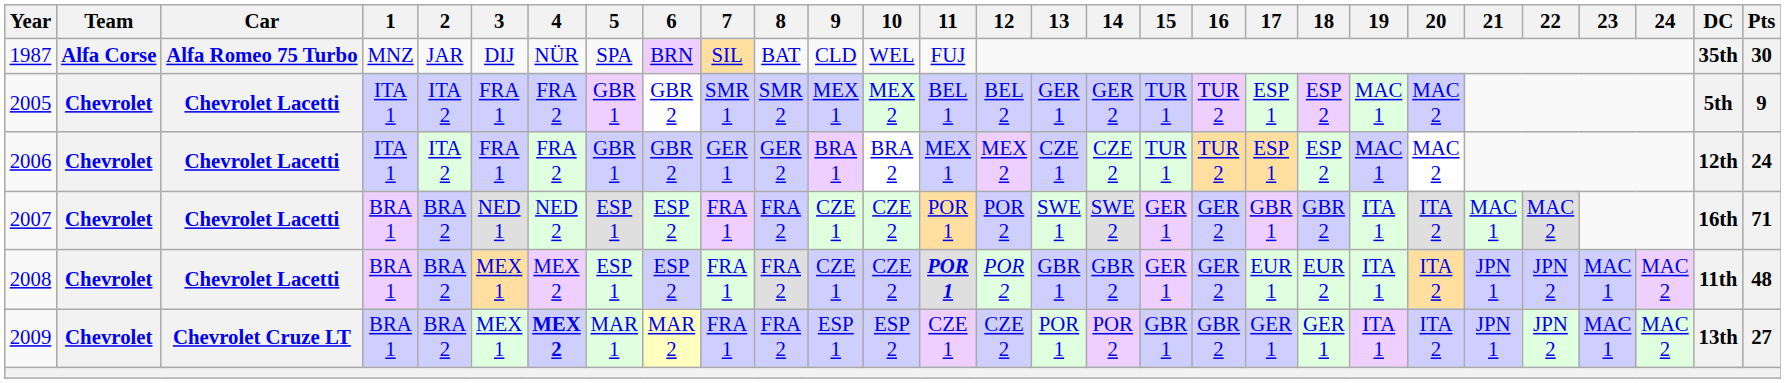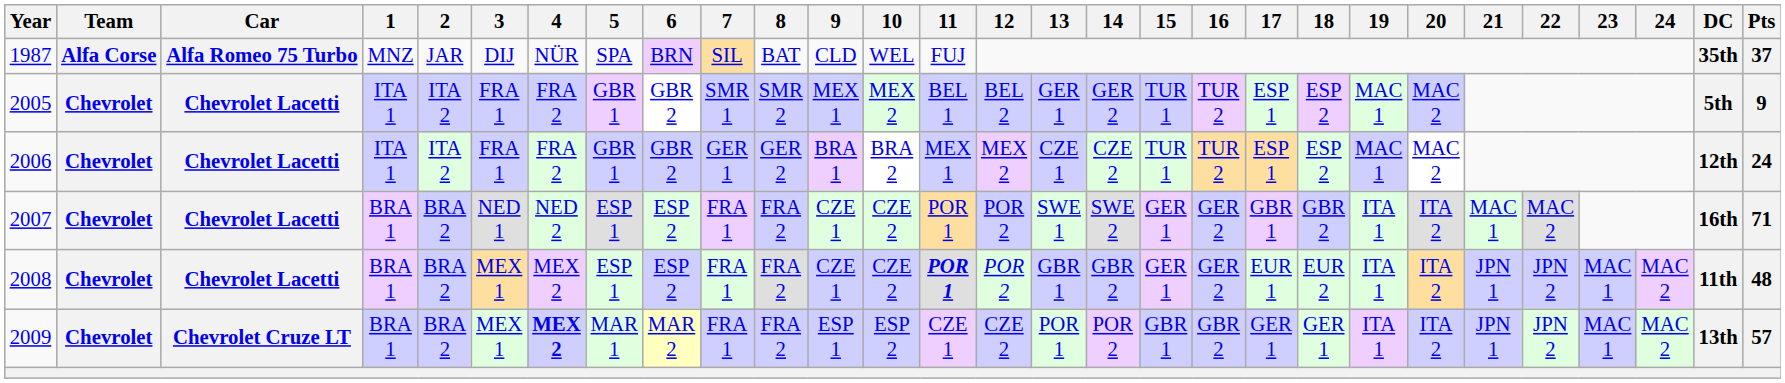1987 | Pts: 30 -> 37
2009 | Pts: 27 -> 57
